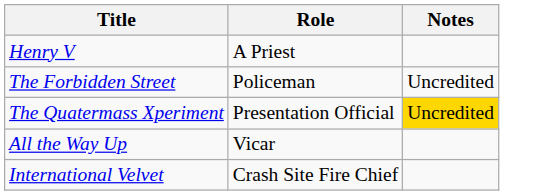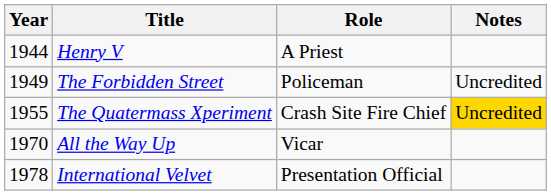+ column: Year | 1944 | 1949 | 1955 | 1970 | 1978
The Quatermass Xperiment | Role: Presentation Official -> Crash Site Fire Chief
International Velvet | Role: Crash Site Fire Chief -> Presentation Official
